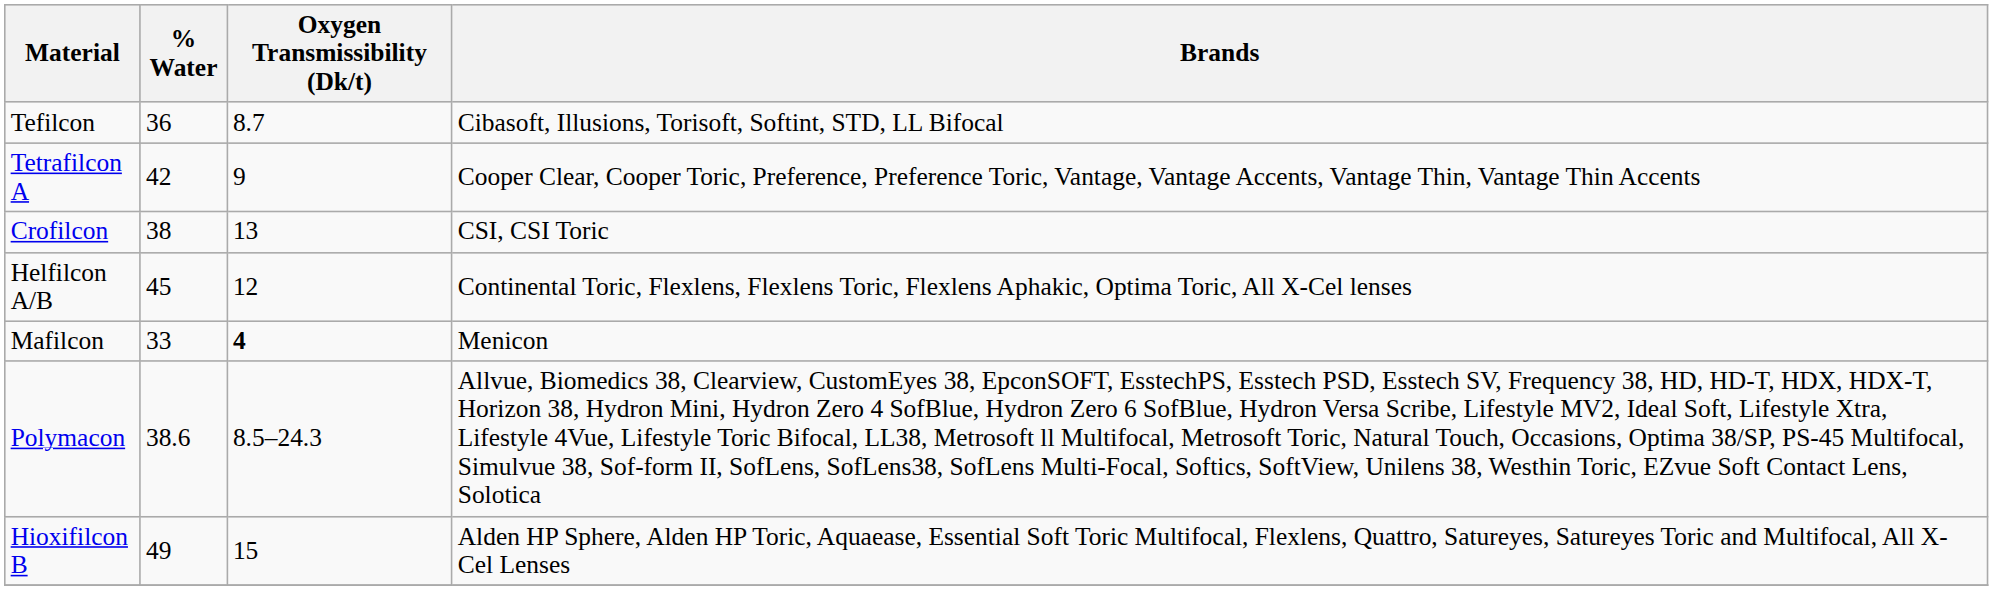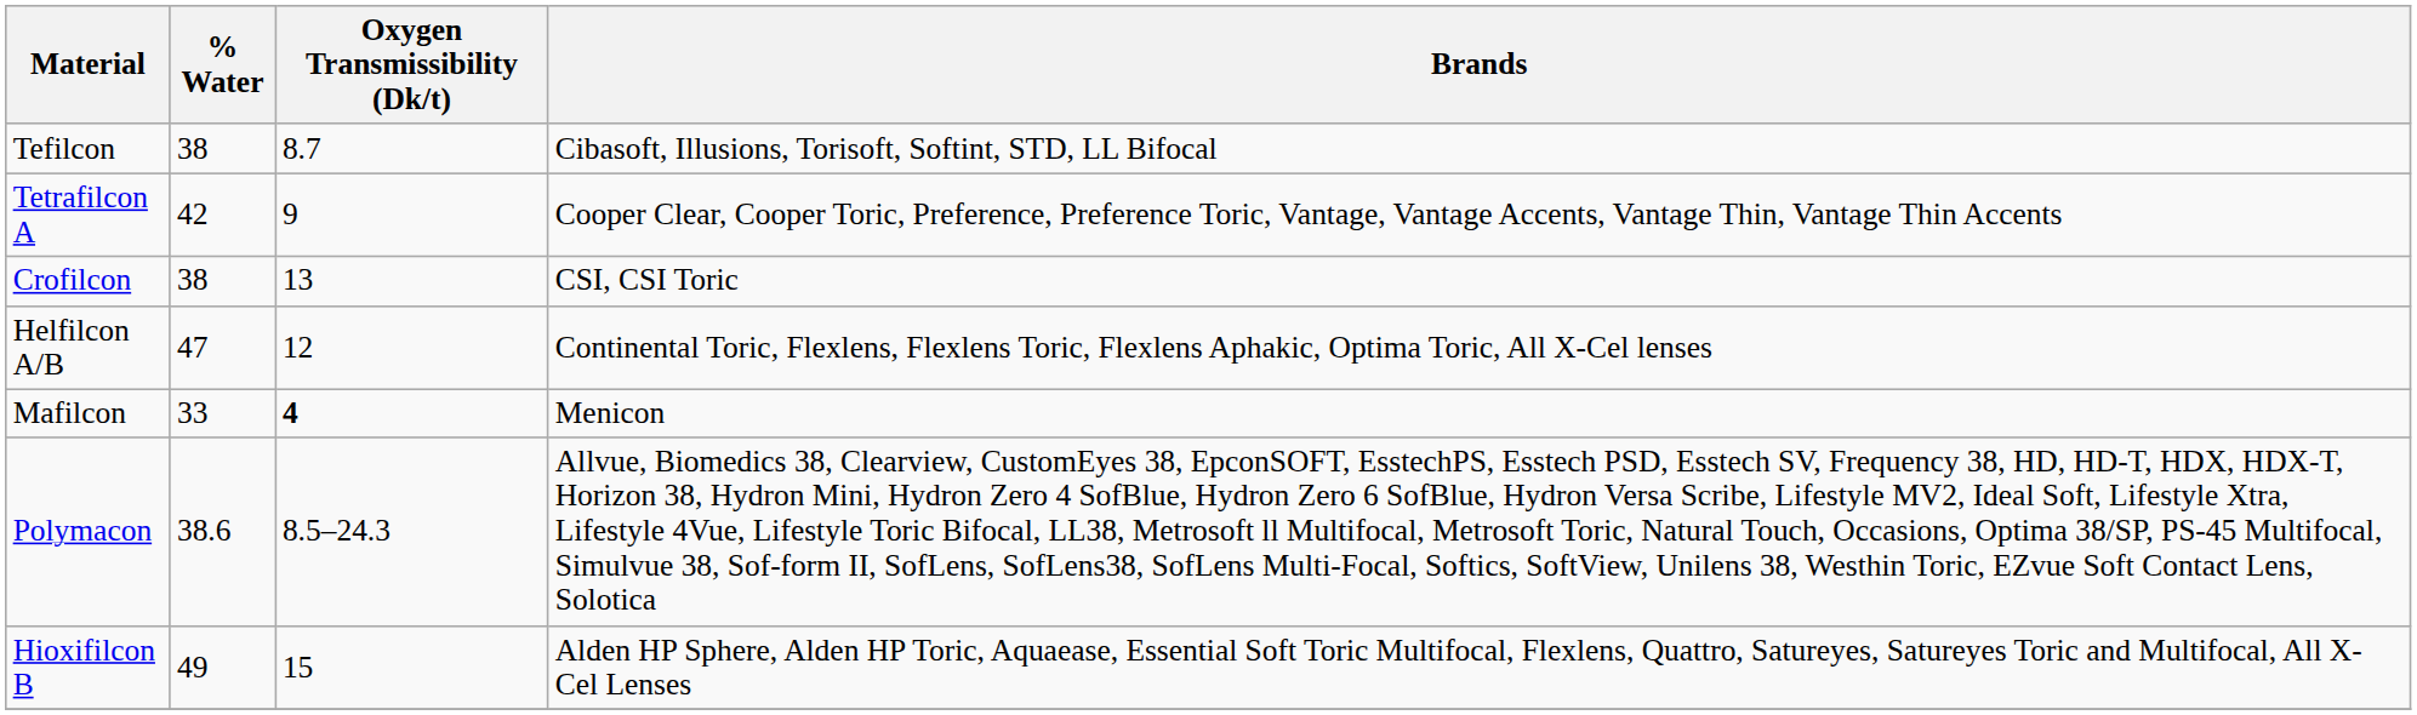Tefilcon | % Water: 36 -> 38
Helfilcon A/B | % Water: 45 -> 47
